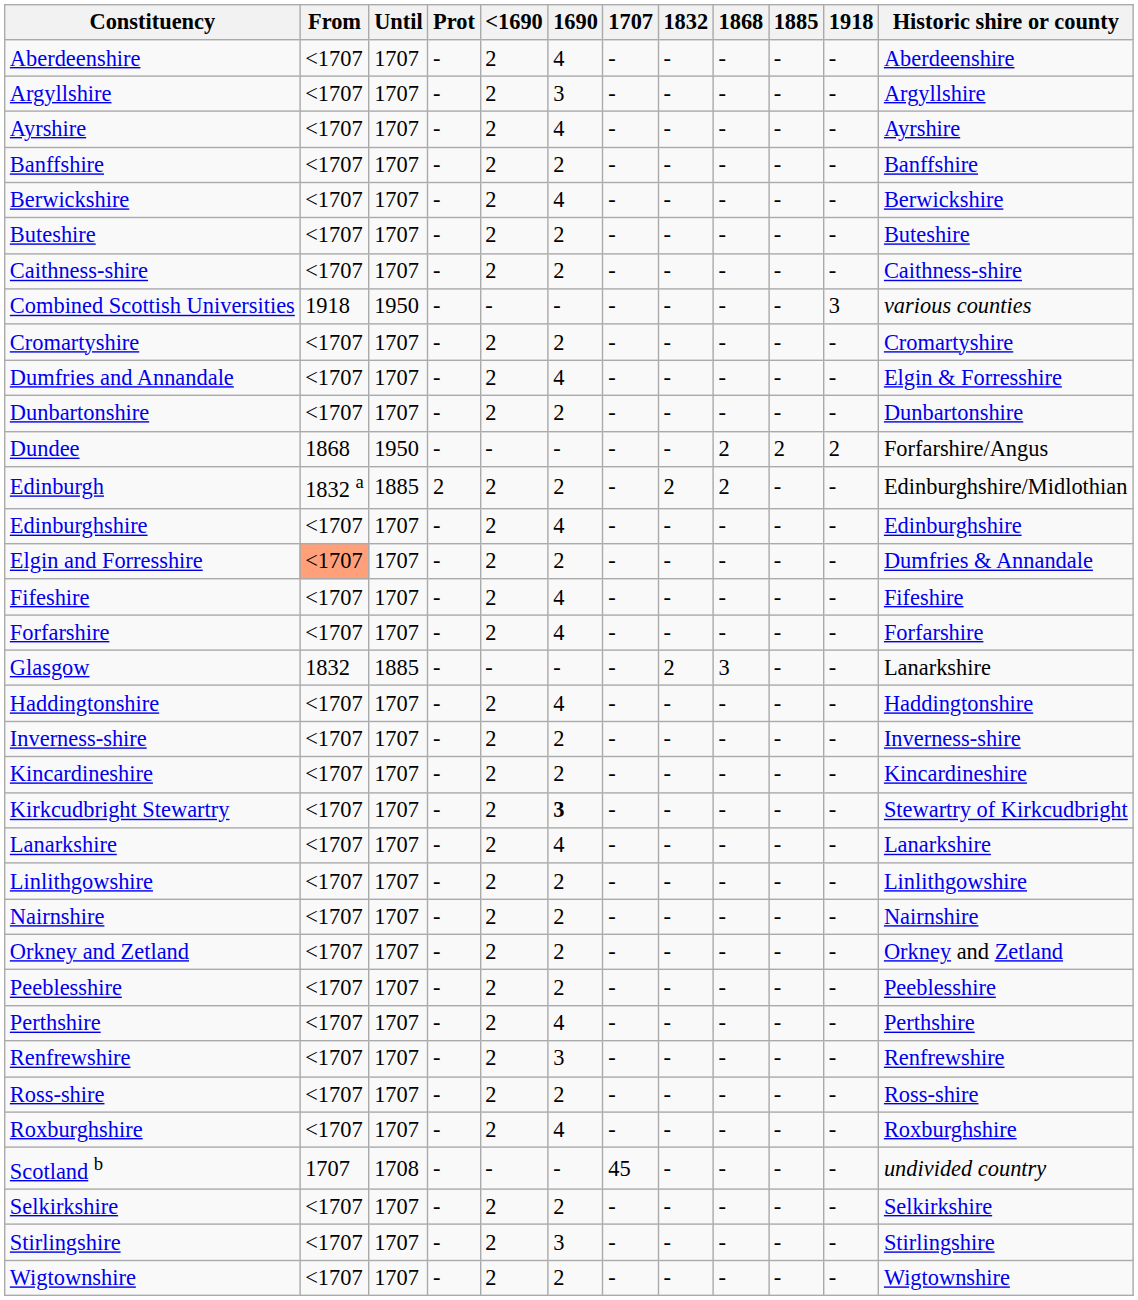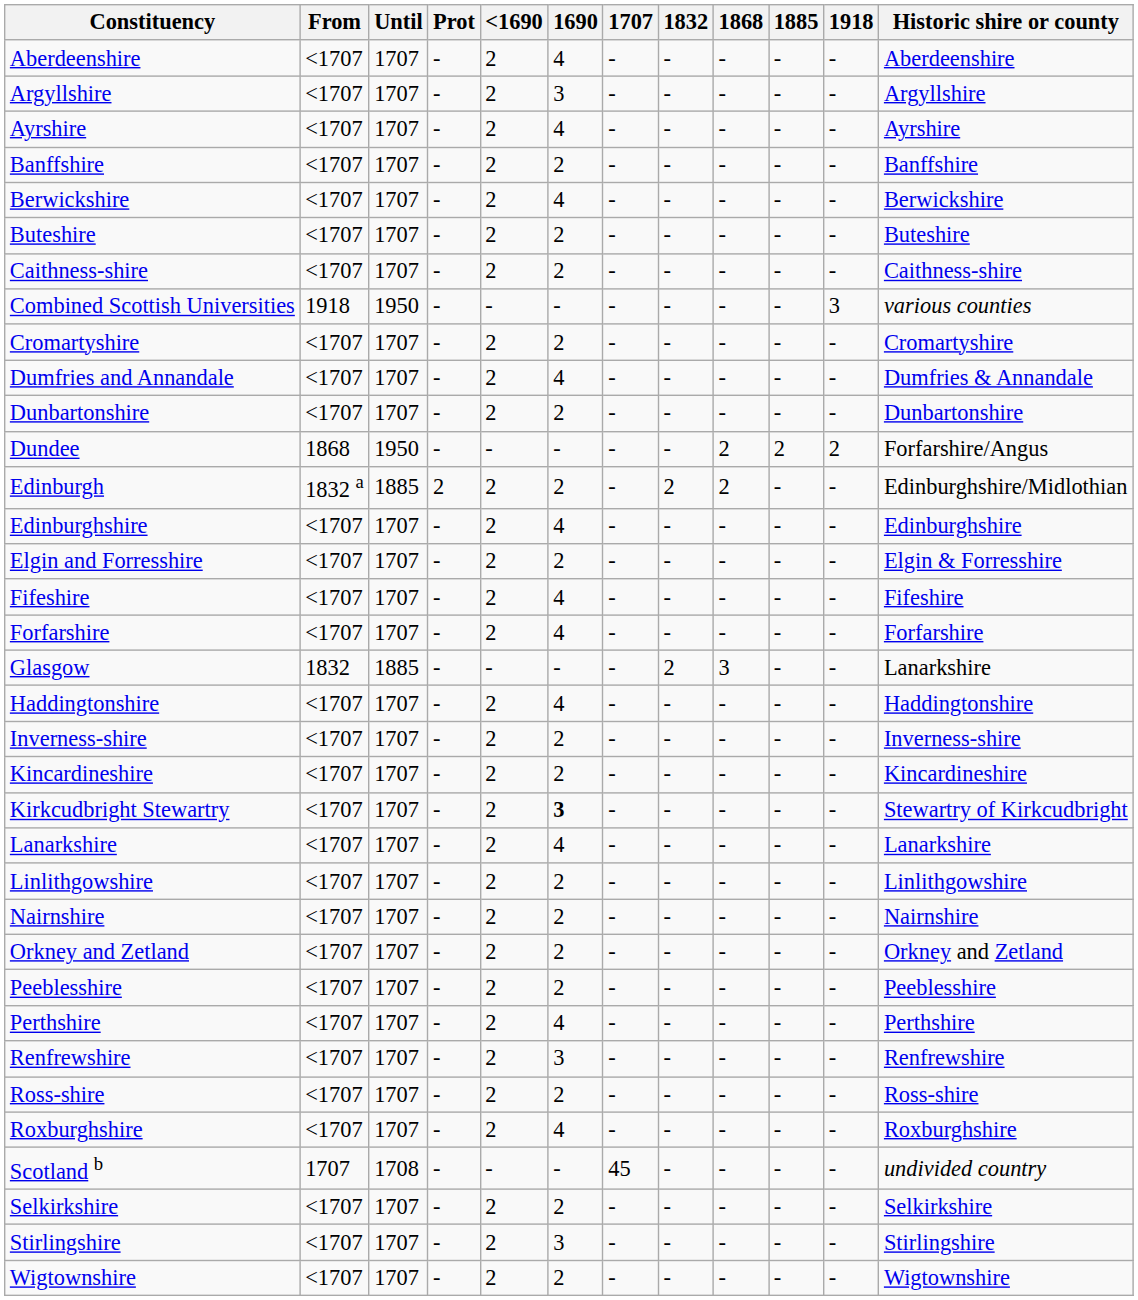Dumfries and Annandale | Historic shire or county: Elgin & Forresshire -> Dumfries & Annandale
Elgin and Forresshire | From: lightsalmon background -> no background
Elgin and Forresshire | Historic shire or county: Dumfries & Annandale -> Elgin & Forresshire
